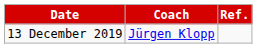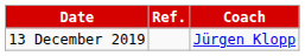columns swapped: Coach <-> Ref.
